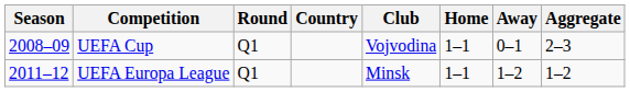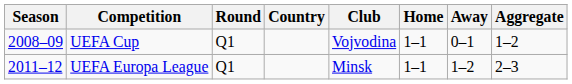UEFA Cup | Aggregate: 2–3 -> 1–2
UEFA Europa League | Aggregate: 1–2 -> 2–3
